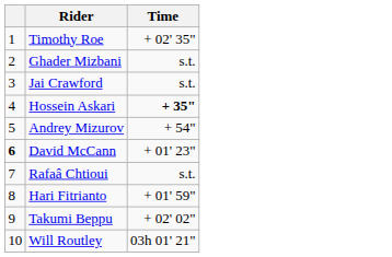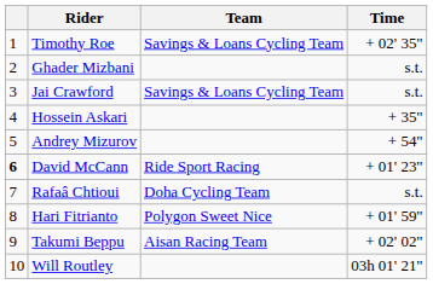+ column: Team | Savings & Loans Cycling Team | Savings & Loans Cycling Team | Ride Sport Racing | Doha Cycling Team | Polygon Sweet Nice | Aisan Racing Team
Hossein Askari | Time: bold -> normal
